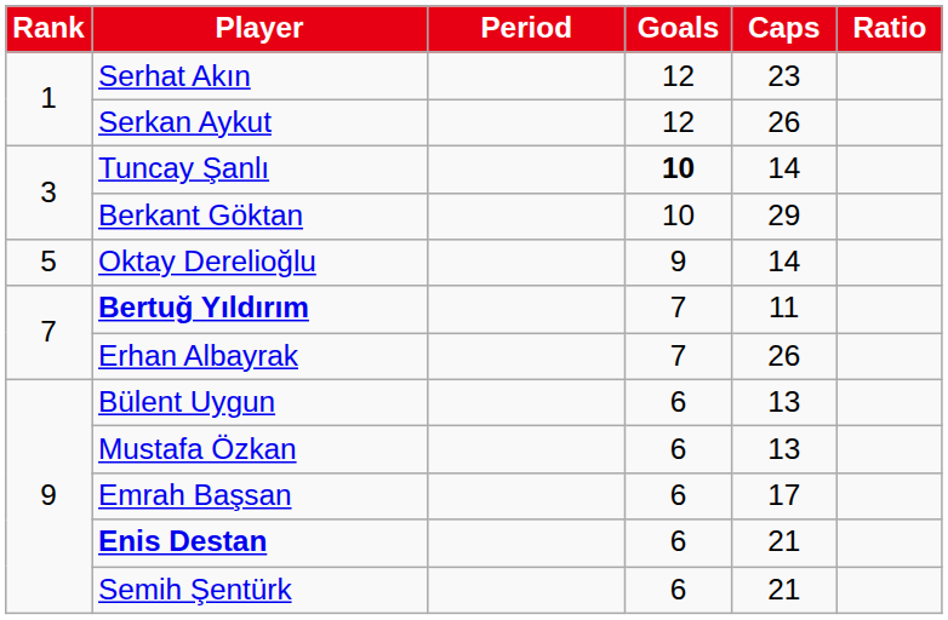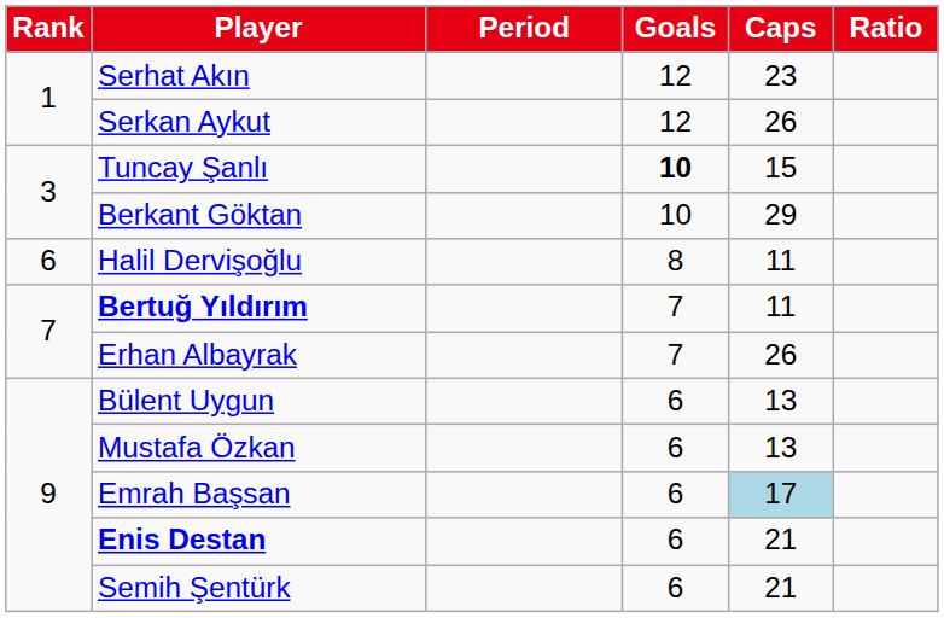Tuncay Şanlı | Caps: 14 -> 15
- row: 5 | Oktay Derelioğlu | 9 | 14
+ row: 6 | Halil Dervişoğlu | 8 | 11
Emrah Başsan | Caps: no background -> lightblue background
